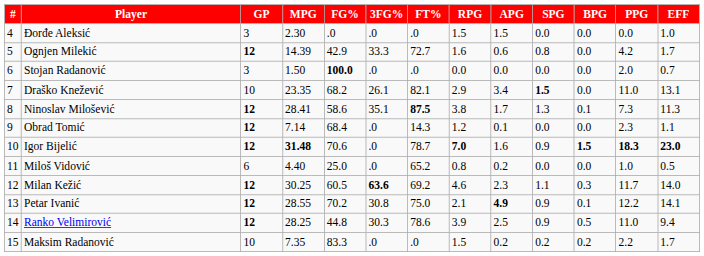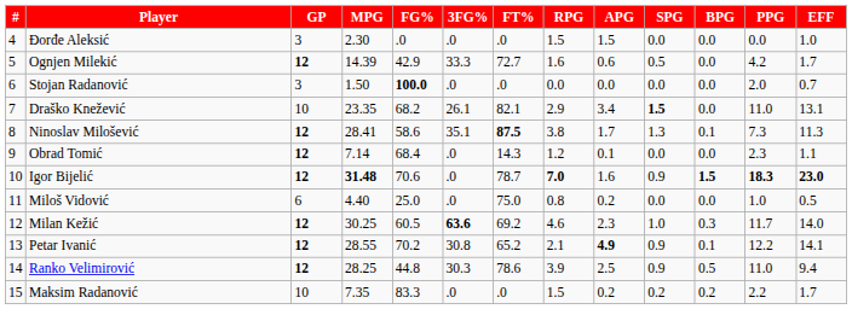Ognjen Milekić | SPG: 0.8 -> 0.5
Miloš Vidović | FT%: 65.2 -> 75.0
Milan Kežić | SPG: 1.1 -> 1.0
Petar Ivanić | FT%: 75.0 -> 65.2
